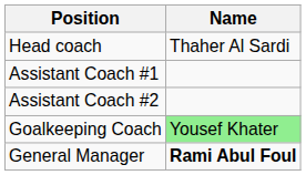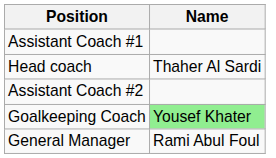rows swapped: Head coach <-> Assistant Coach #1
General Manager | Name: bold -> normal
